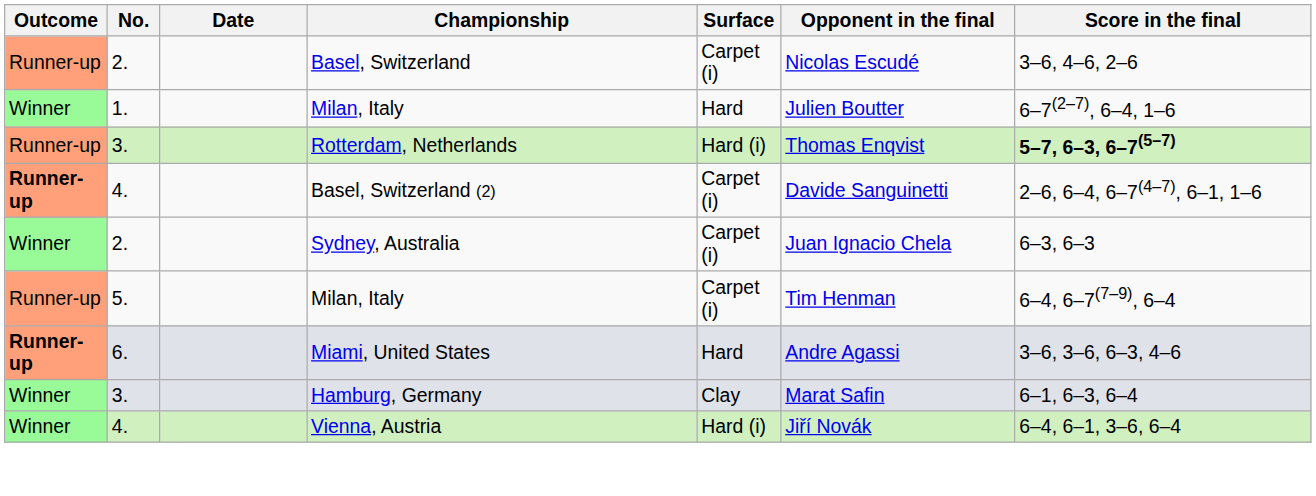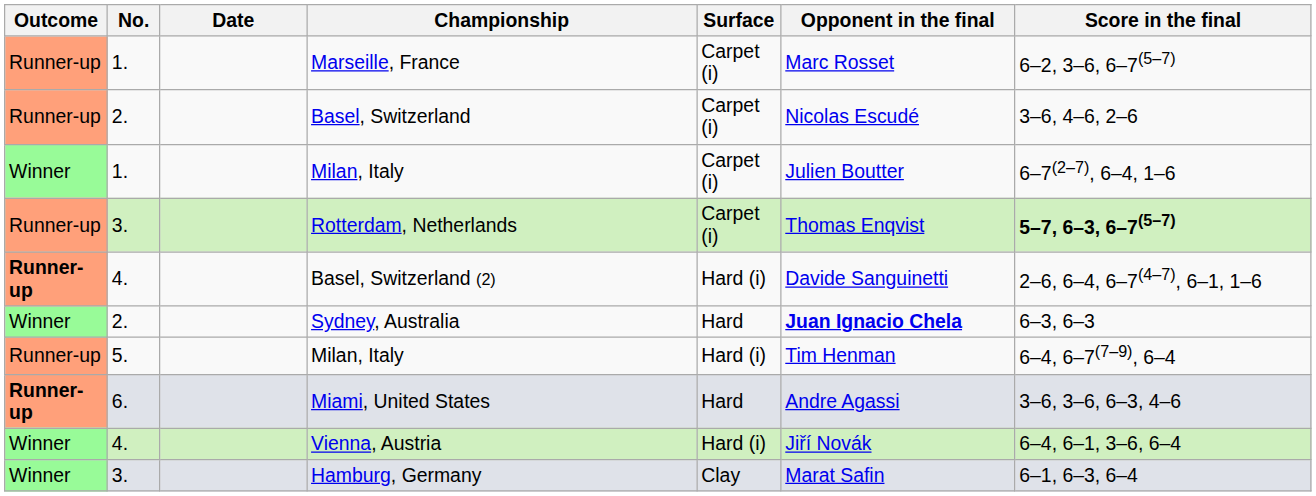+ row: Runner-up | 1. | Marseille, France | Carpet (i) | Marc Rosset | 6–2, 3–6, 6–7(5–7)
1. / Milan, Italy | Surface: Hard -> Carpet (i)
Rotterdam, Netherlands | Surface: Hard (i) -> Carpet (i)
Basel, Switzerland (2) | Surface: Carpet (i) -> Hard (i)
Sydney, Australia | Surface: Carpet (i) -> Hard
Sydney, Australia | Opponent in the final: normal -> bold
5. / Milan, Italy | Surface: Carpet (i) -> Hard (i)
rows swapped: Hamburg, Germany <-> Vienna, Austria
